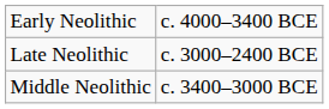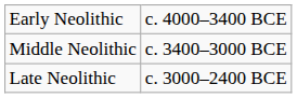rows swapped: Middle Neolithic <-> Late Neolithic
